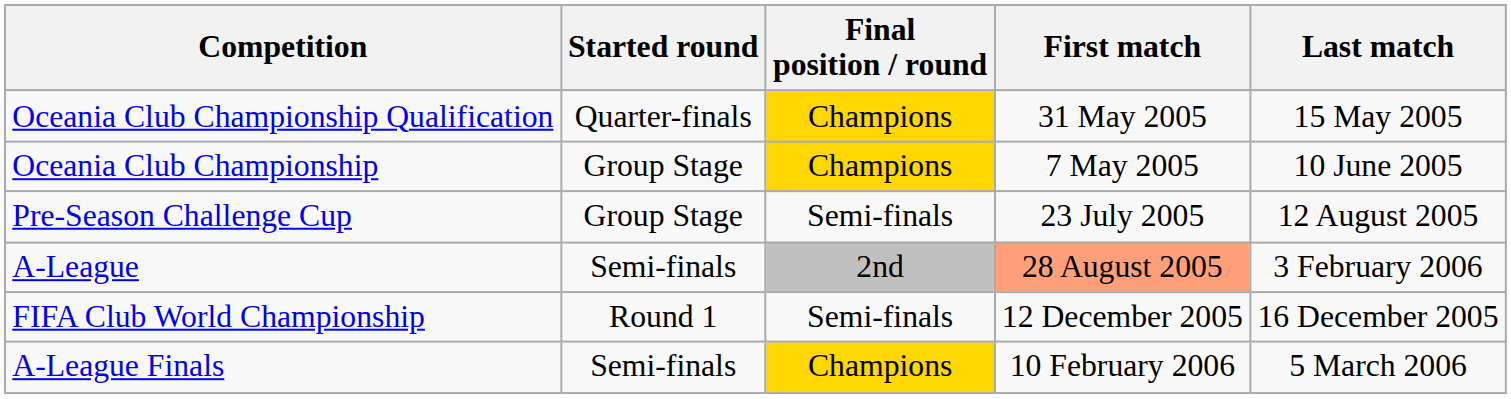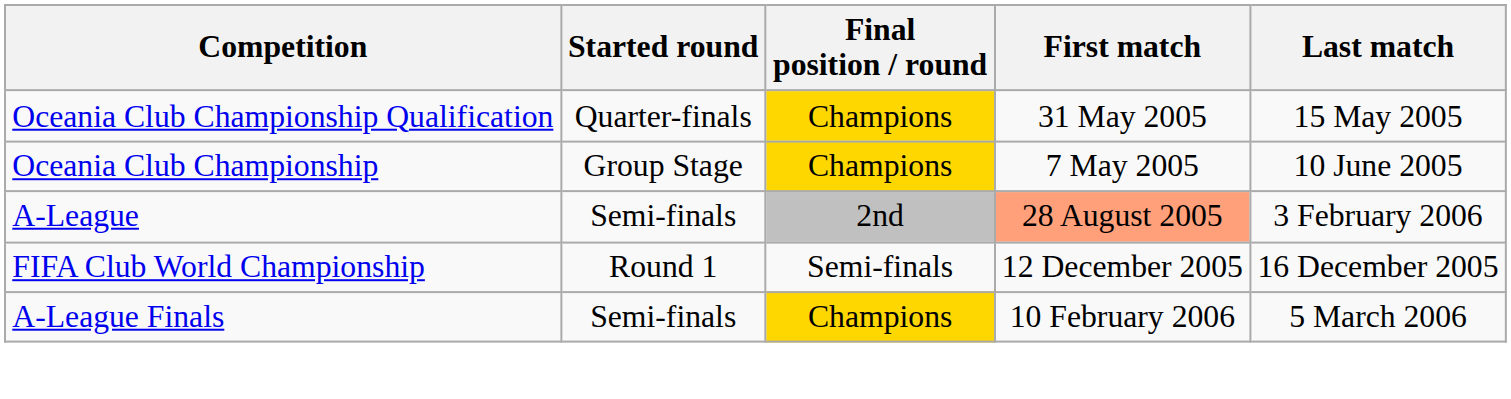- row: Pre-Season Challenge Cup | Group Stage | Semi-finals | 23 July 2005 | 12 August 2005
